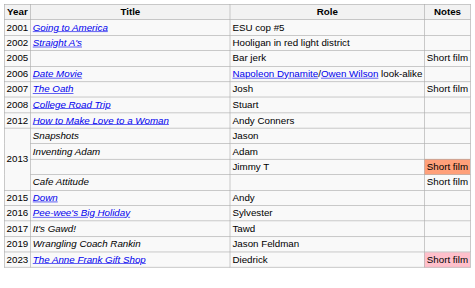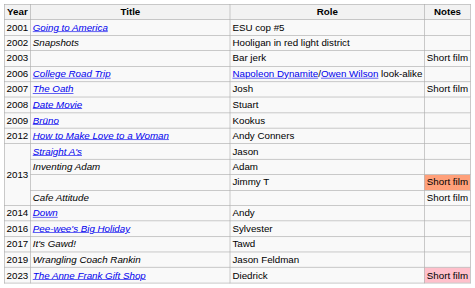Hooligan in red light district | Title: Straight A's -> Snapshots
Bar jerk | Year: 2005 -> 2003
Napoleon Dynamite/Owen Wilson look-alike | Title: Date Movie -> College Road Trip
Stuart | Title: College Road Trip -> Date Movie
+ row: 2009 | Brüno | Kookus
Jason | Title: Snapshots -> Straight A's
Andy | Year: 2015 -> 2014
